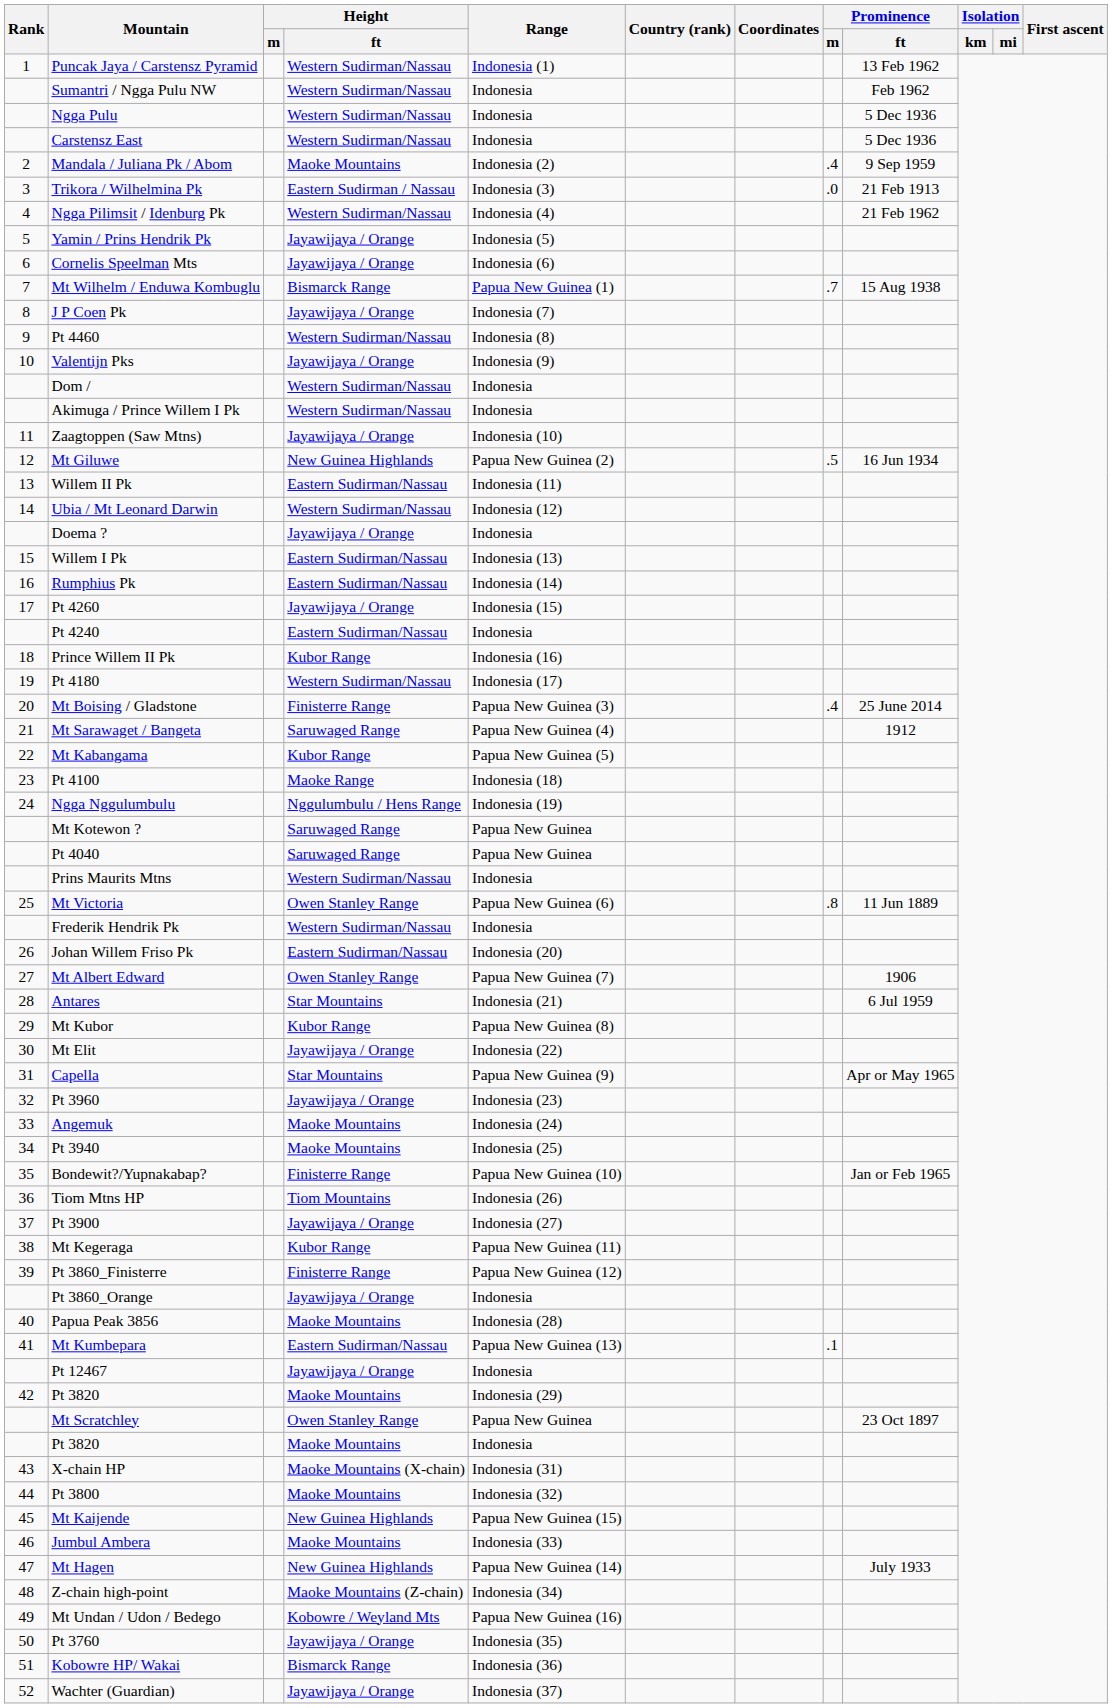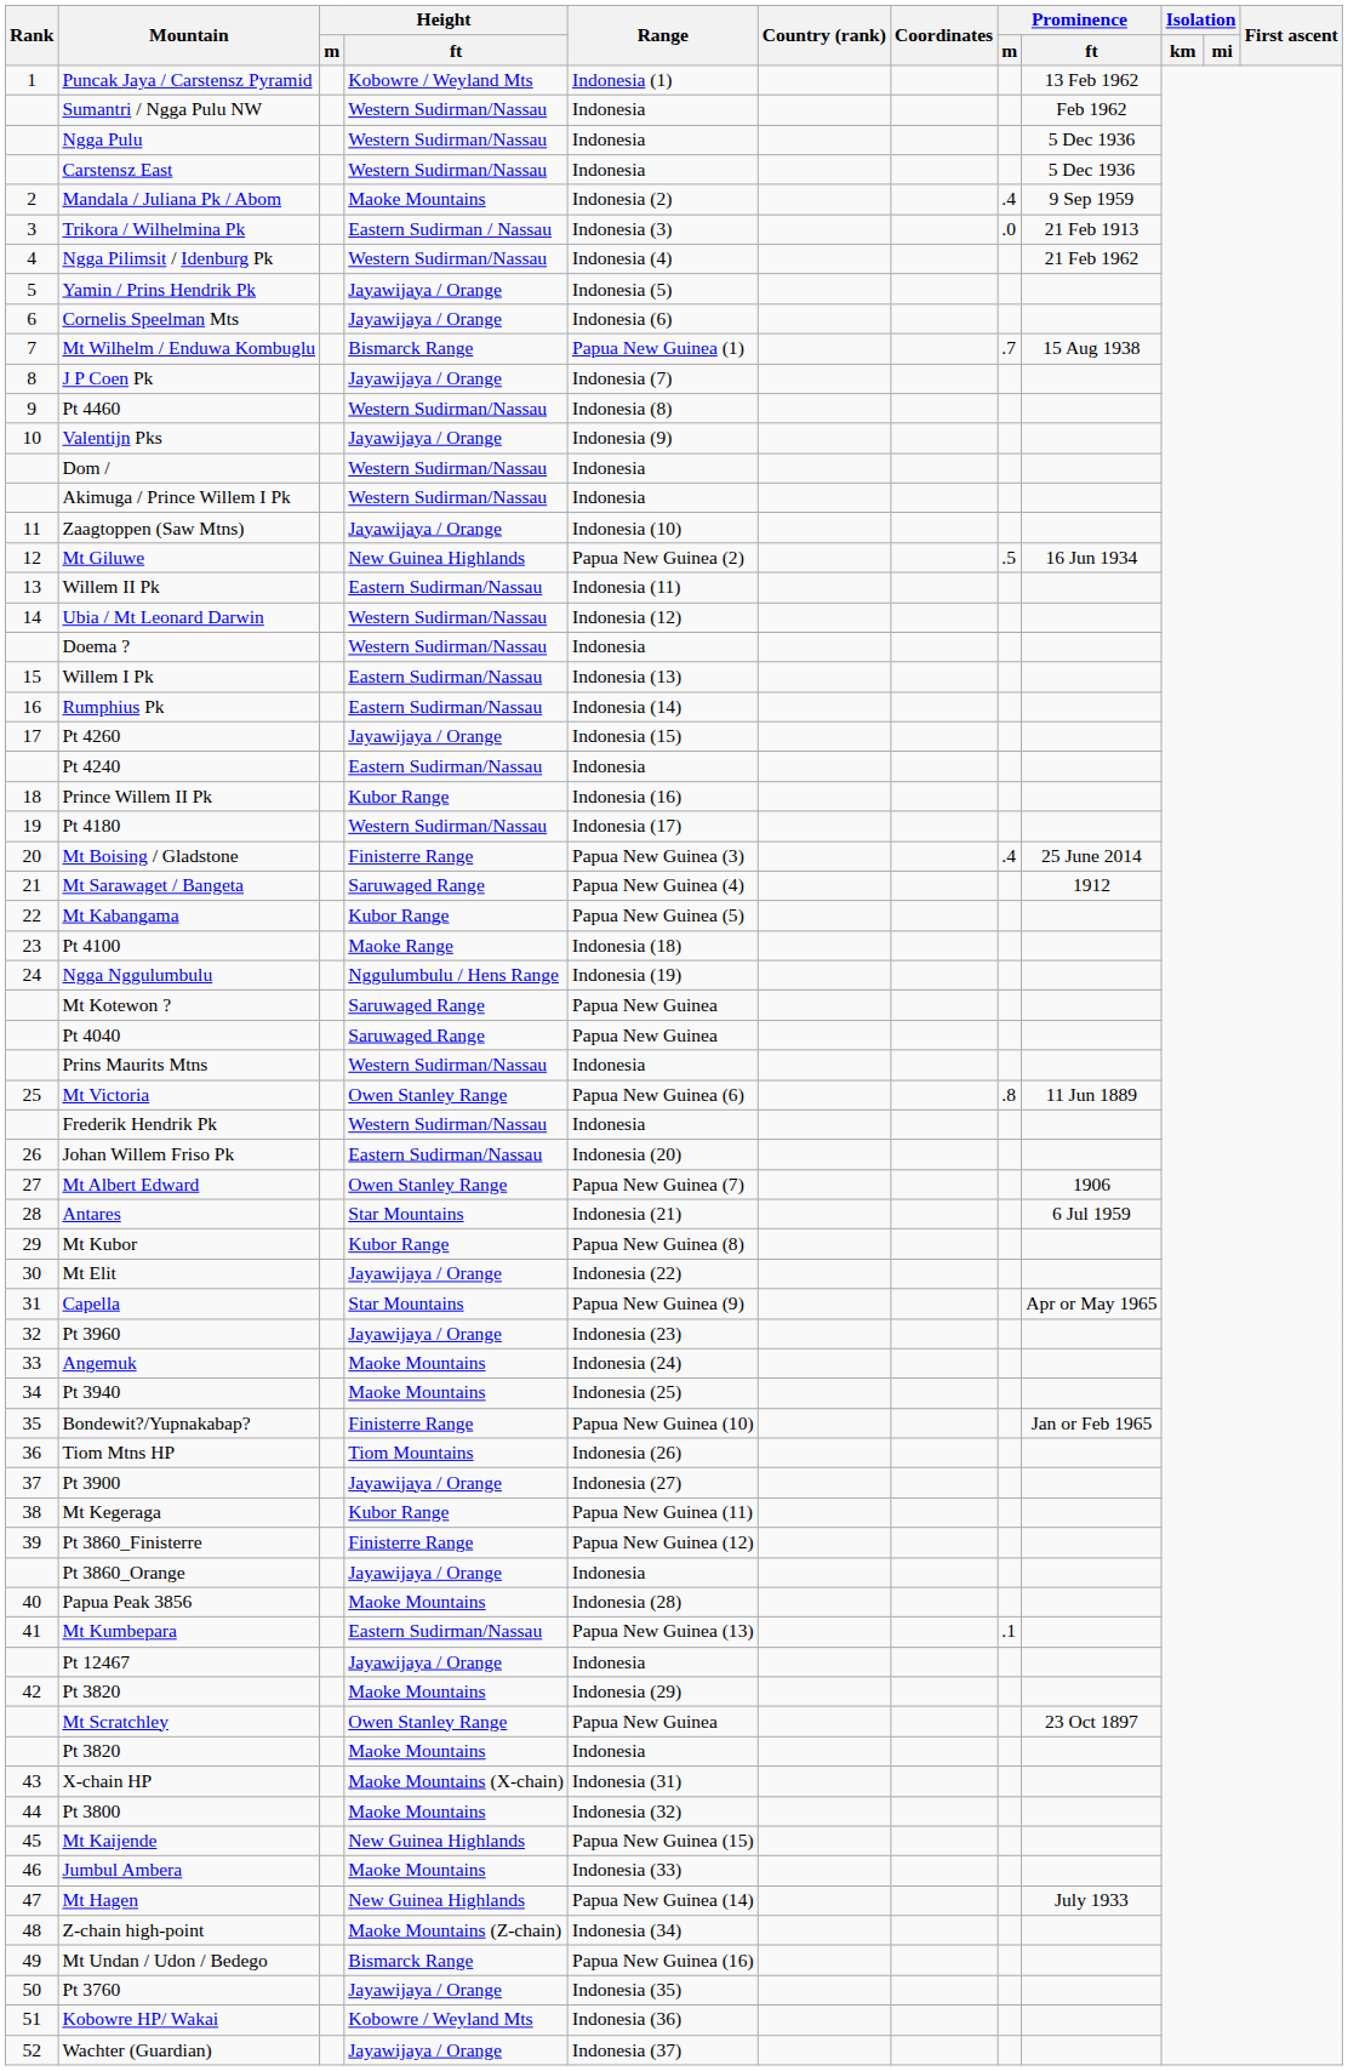Puncak Jaya / Carstensz Pyramid | Height / ft: Western Sudirman/Nassau -> Kobowre / Weyland Mts
Doema ? | Height / ft: Jayawijaya / Orange -> Western Sudirman/Nassau
Mt Undan / Udon / Bedego | Height / ft: Kobowre / Weyland Mts -> Bismarck Range
Kobowre HP/ Wakai | Height / ft: Bismarck Range -> Kobowre / Weyland Mts
